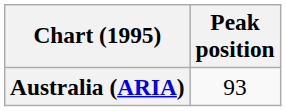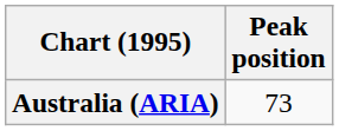Australia (ARIA) | Peak position: 93 -> 73
